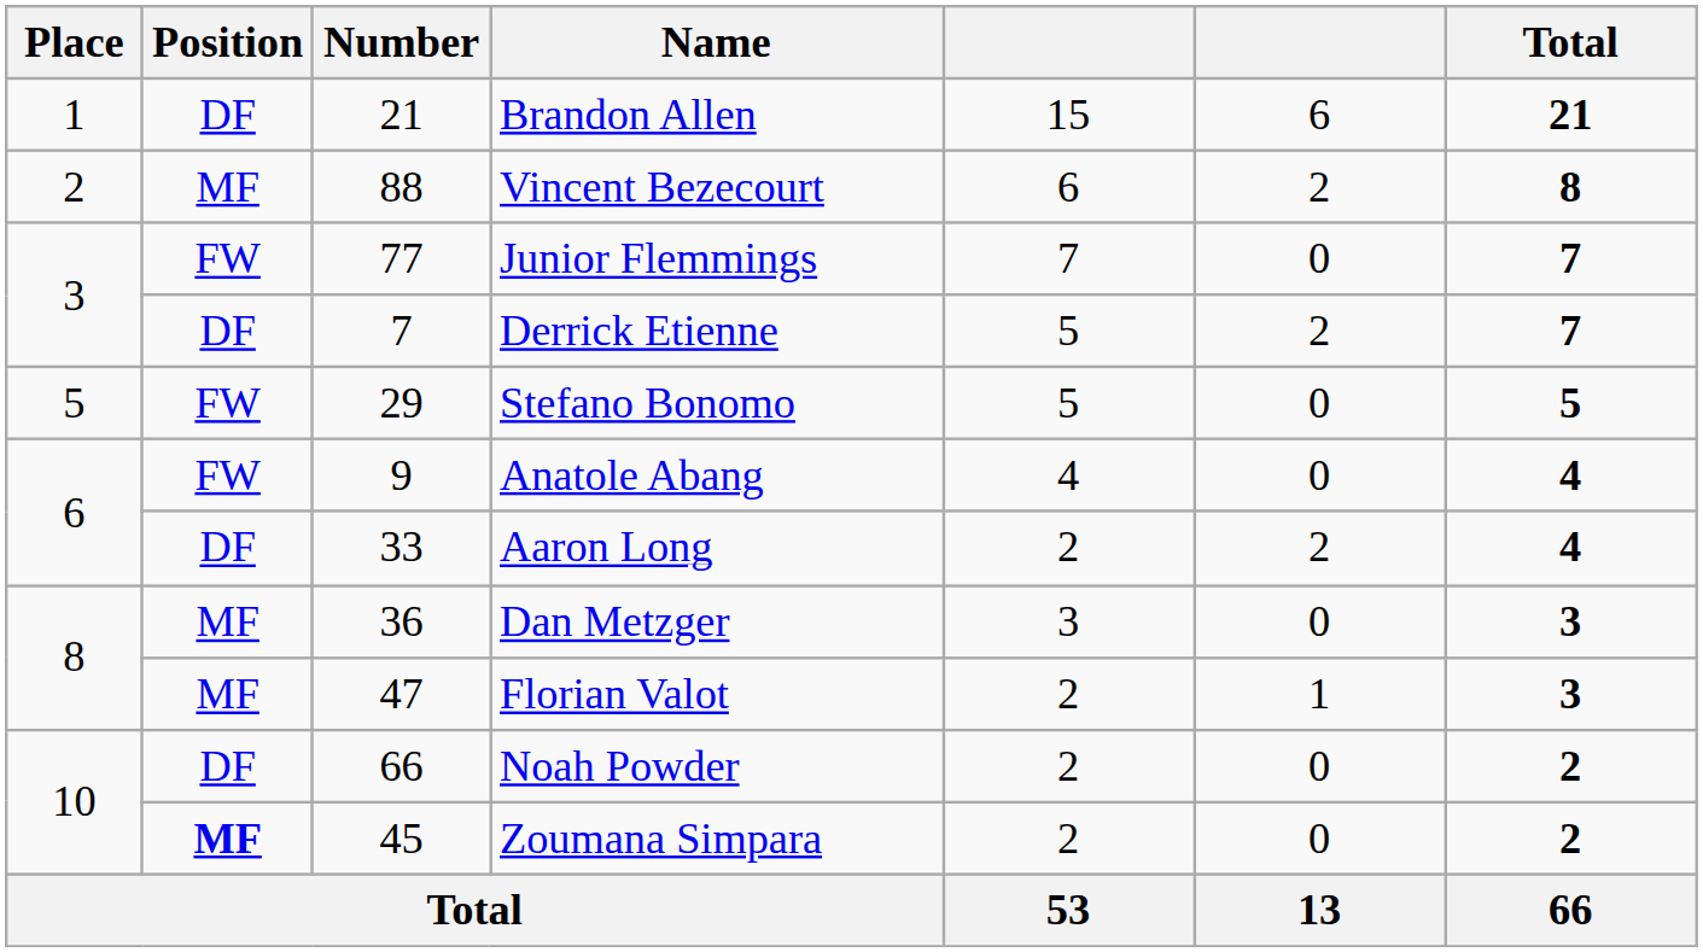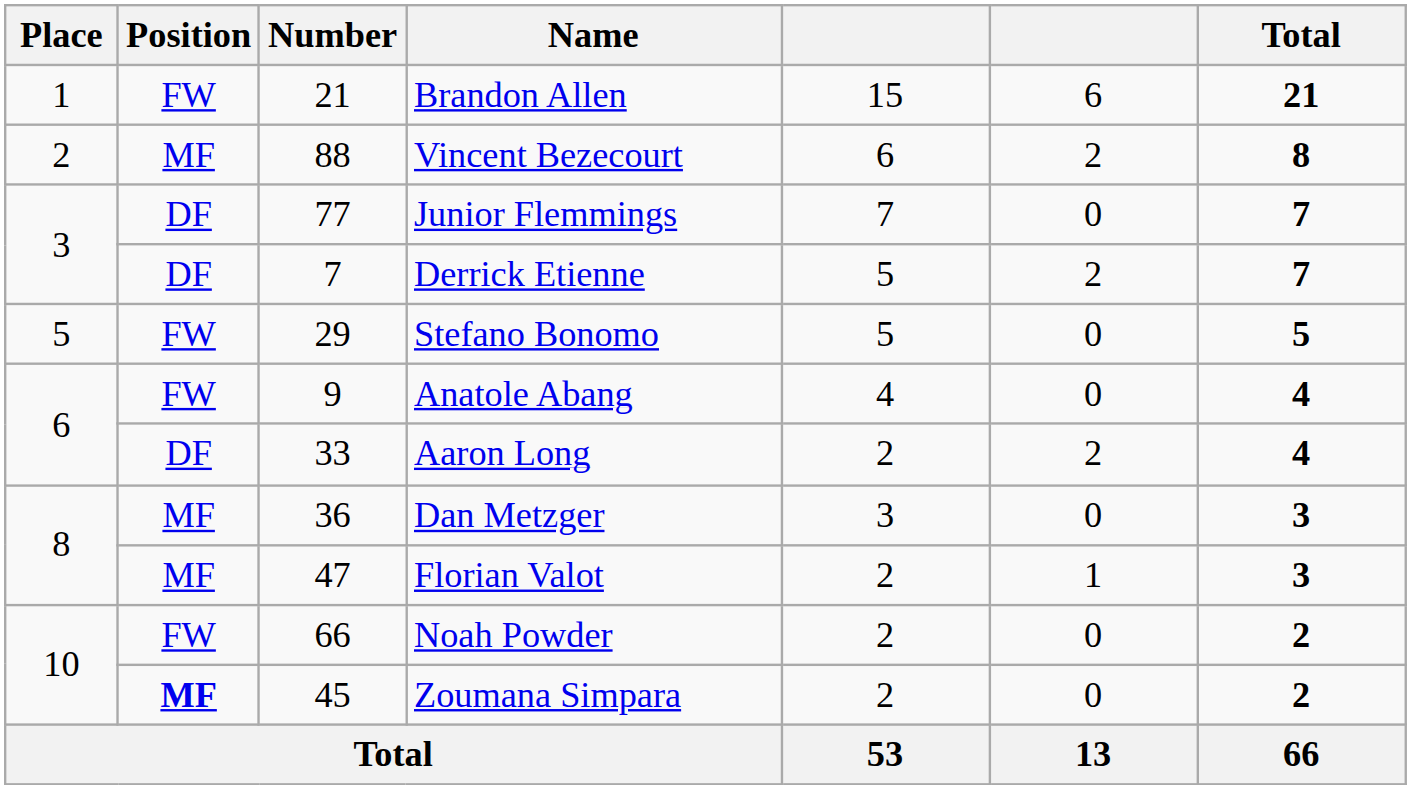Brandon Allen | Position: DF -> FW
Junior Flemmings | Position: FW -> DF
Noah Powder | Position: DF -> FW
